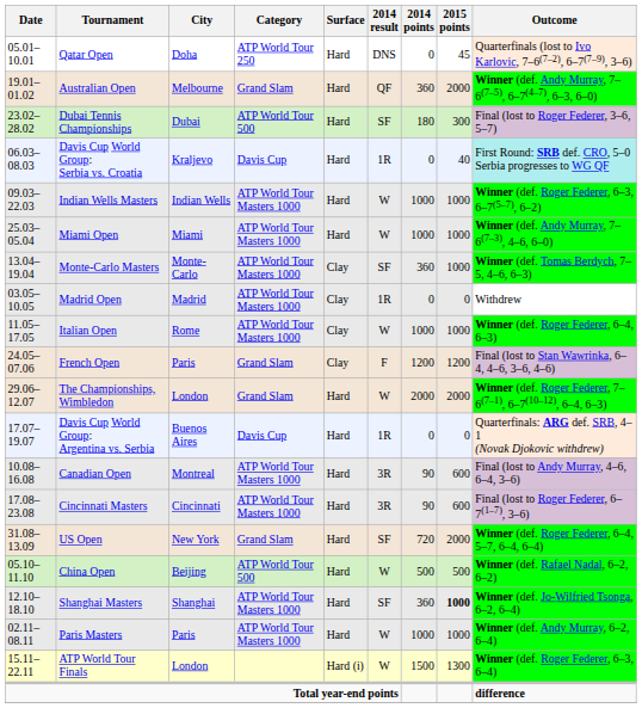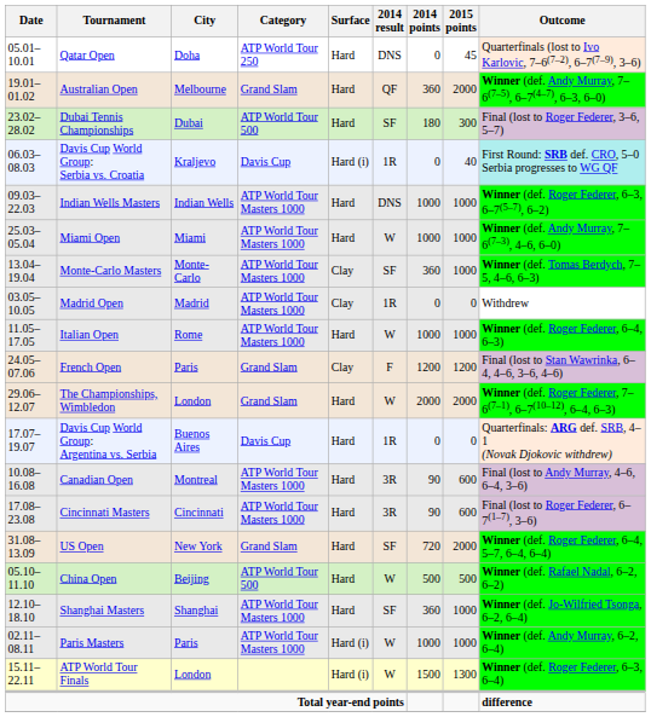Davis Cup World Group: Serbia vs. Croatia | Surface: Hard -> Hard (i)
Indian Wells Masters | 2014 result: W -> DNS
Italian Open | Surface: Clay -> Hard
Shanghai Masters | 2015 points: bold -> normal
Paris Masters | Surface: Hard -> Hard (i)
